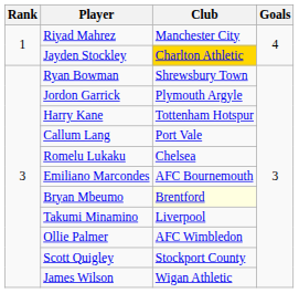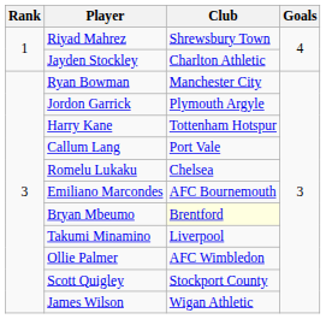Riyad Mahrez | Club: Manchester City -> Shrewsbury Town
Jayden Stockley | Club: gold background -> no background
Ryan Bowman | Club: Shrewsbury Town -> Manchester City
